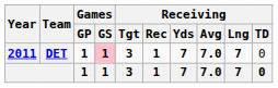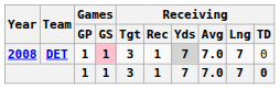DET | Year: 2011 -> 2008
DET | Receiving / Yds: no background -> lightgrey background
